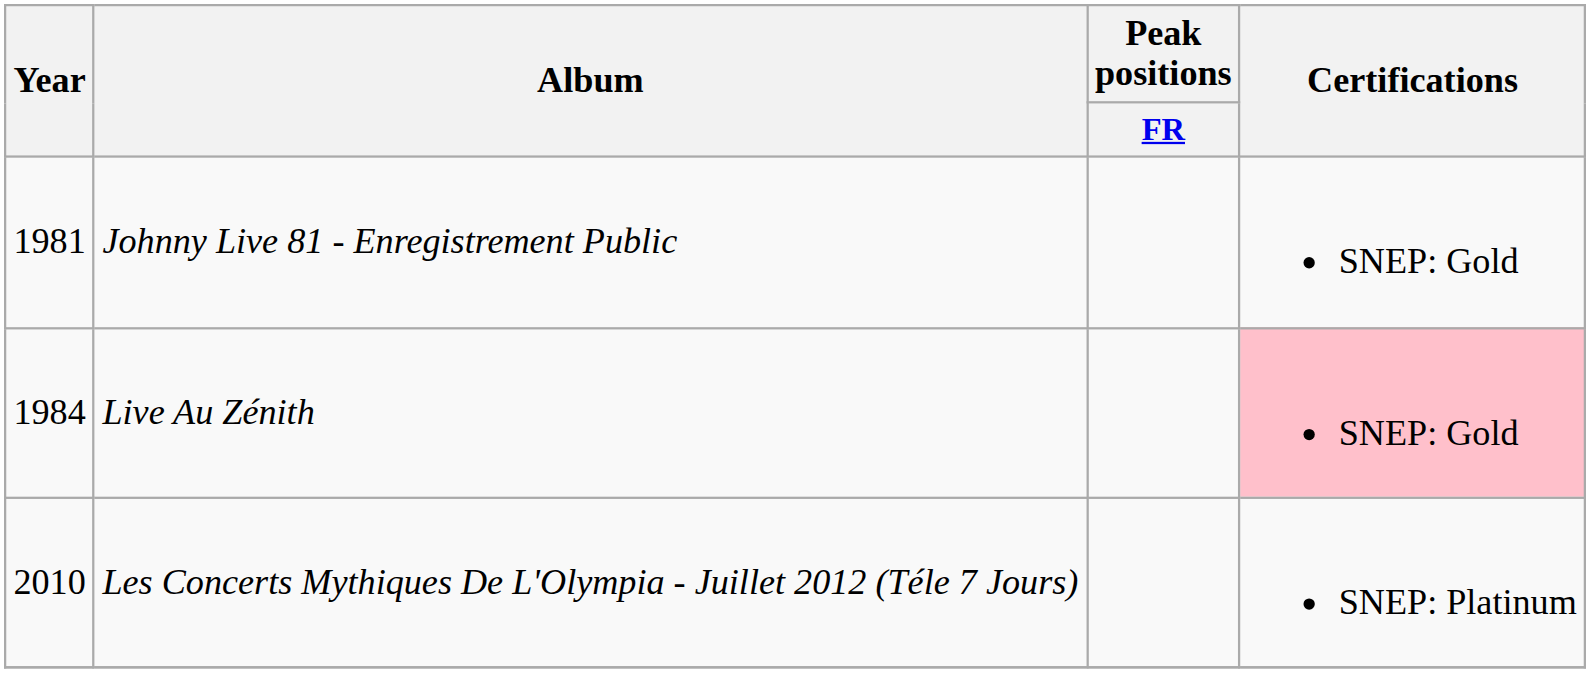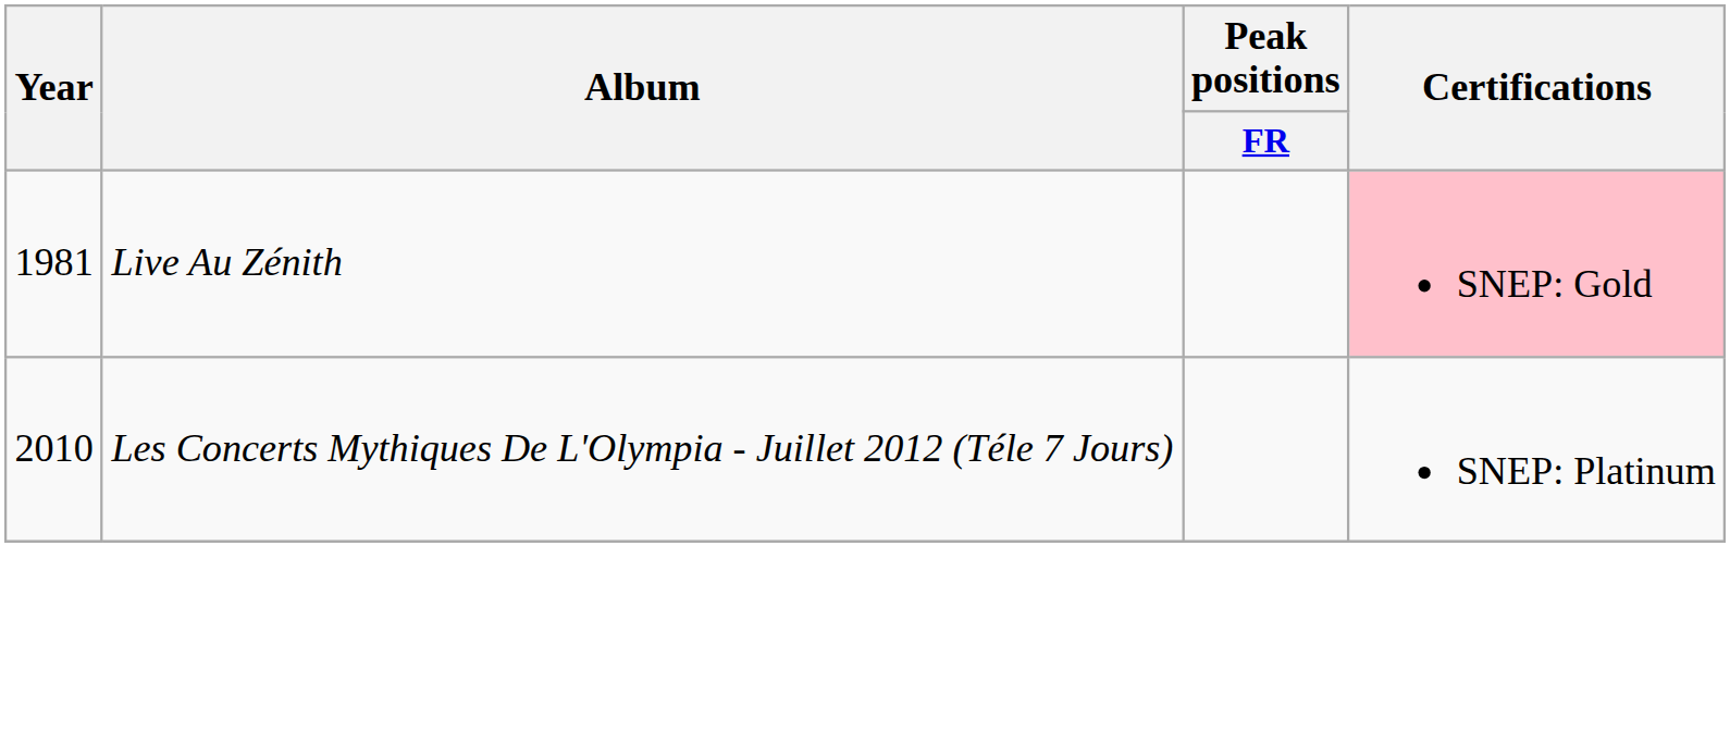- row: 1981 | Johnny Live 81 - Enregistrement Public | SNEP: Gold
Live Au Zénith | Year: 1984 -> 1981
